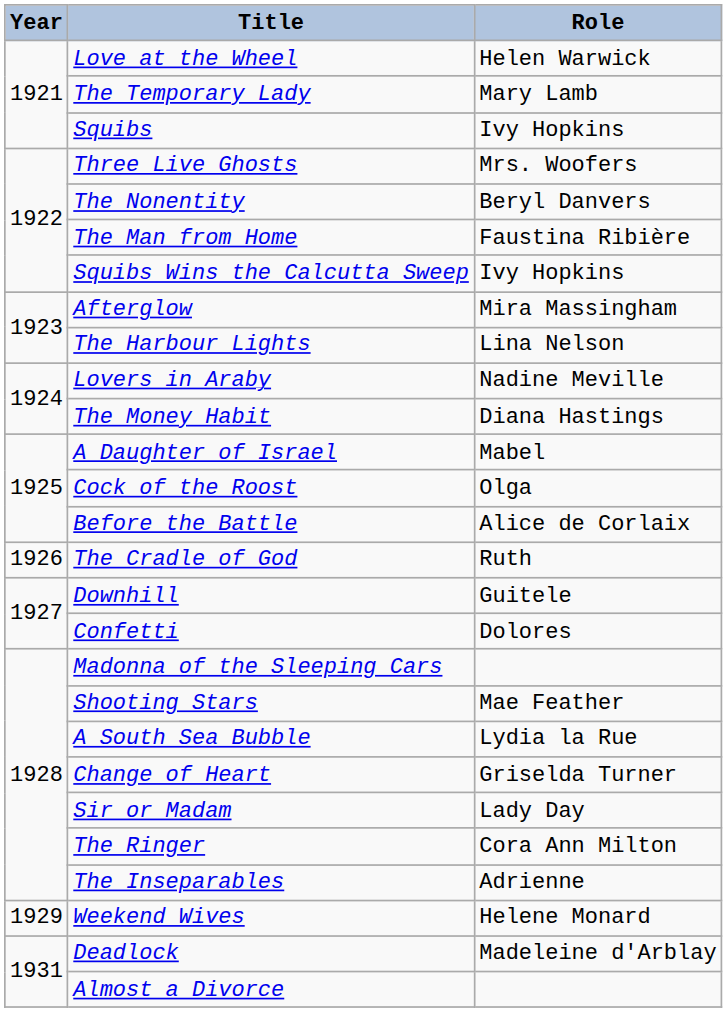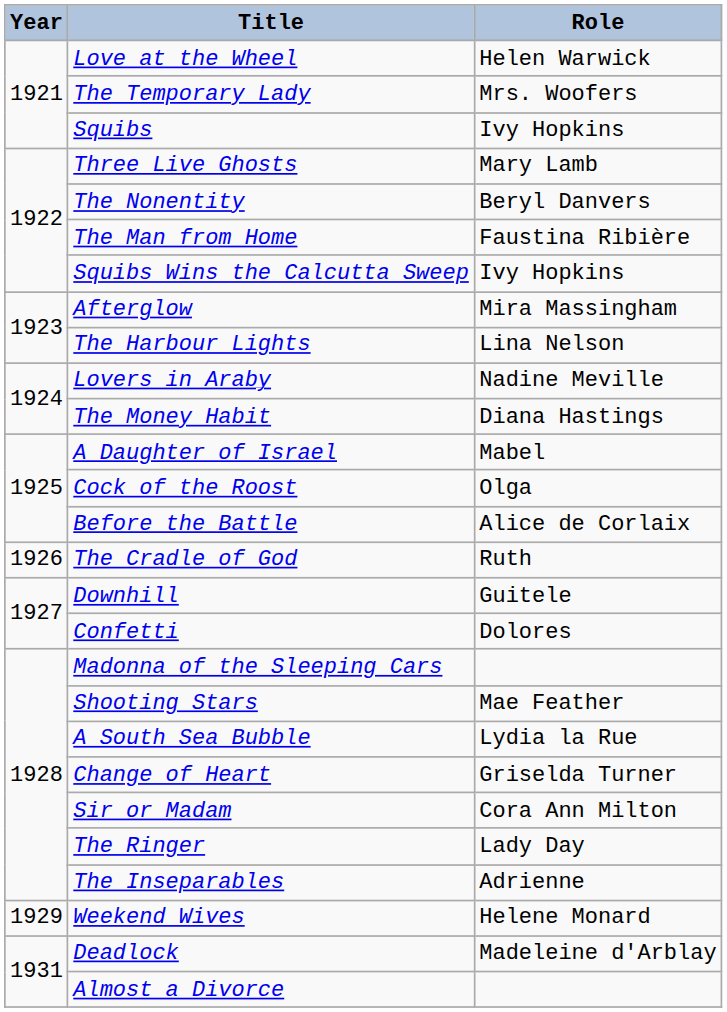The Temporary Lady | Role: Mary Lamb -> Mrs. Woofers
Three Live Ghosts | Role: Mrs. Woofers -> Mary Lamb
Sir or Madam | Role: Lady Day -> Cora Ann Milton
The Ringer | Role: Cora Ann Milton -> Lady Day
